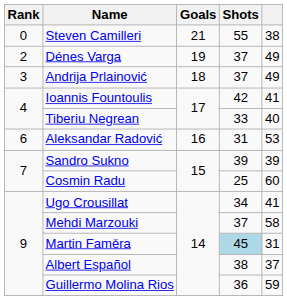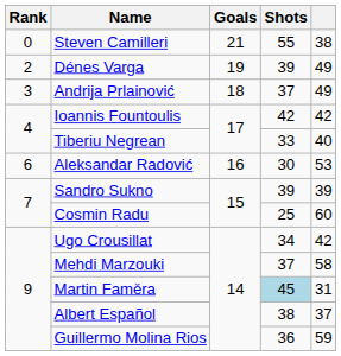Dénes Varga | Shots: 37 -> 39
Ioannis Fountoulis | column 5: 41 -> 42
Aleksandar Radović | Shots: 31 -> 30
Ugo Crousillat | column 5: 41 -> 42
